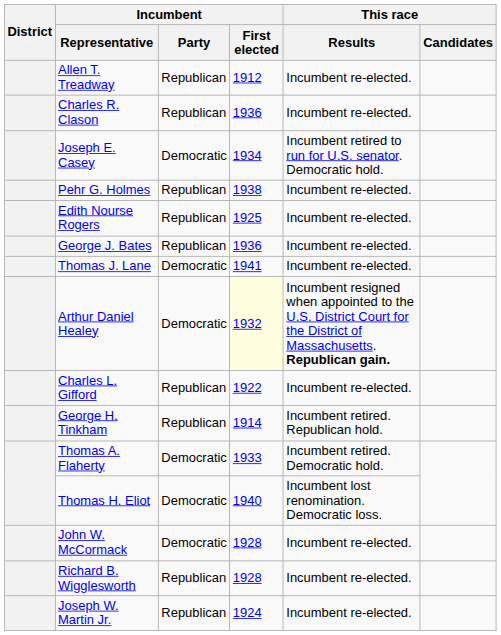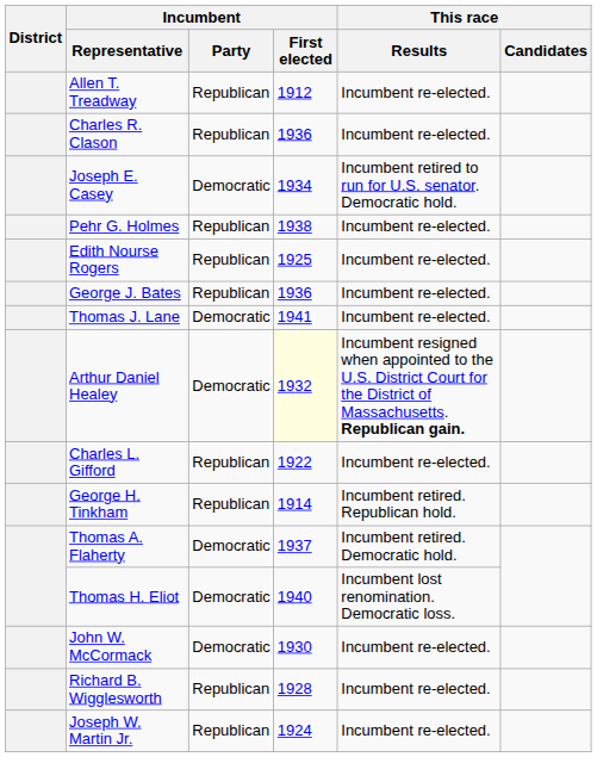Thomas A. Flaherty | Incumbent / First elected: 1933 -> 1937
John W. McCormack | Incumbent / First elected: 1928 -> 1930
